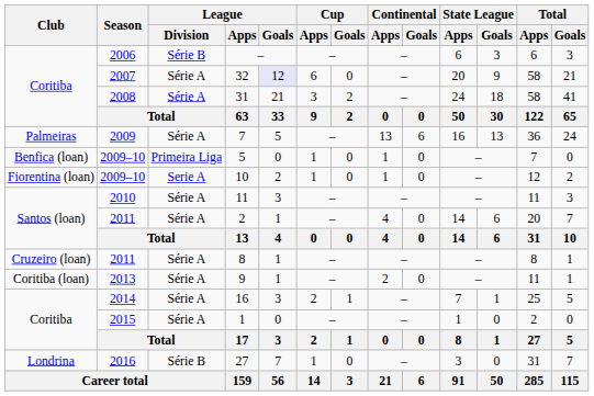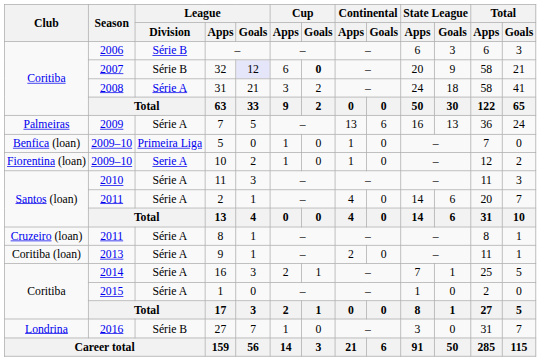32 | League / Division: Série A -> Série B
32 | Cup / Goals: normal -> bold
